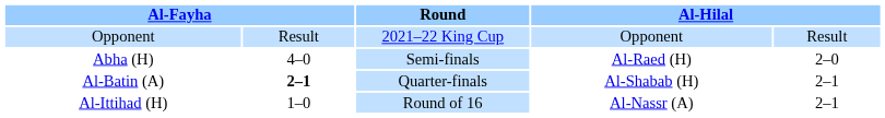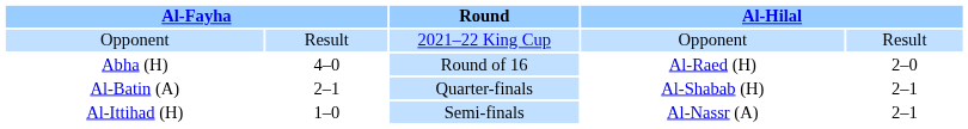Abha (H) | Round: Semi-finals -> Round of 16
Al-Batin (A) | column 2: bold -> normal
Al-Ittihad (H) | Round: Round of 16 -> Semi-finals
